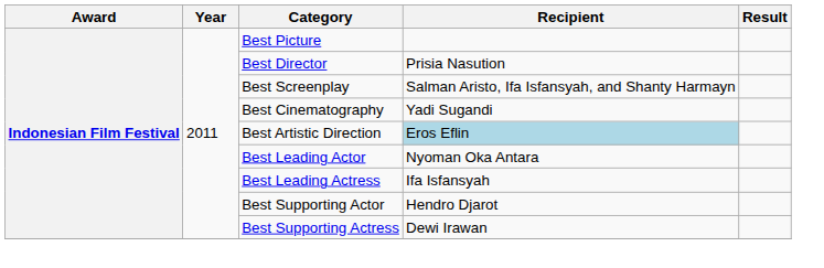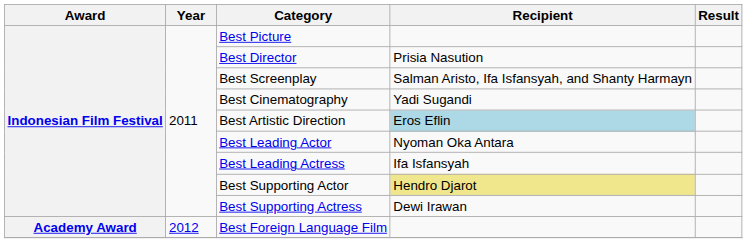Best Supporting Actor | Recipient: no background -> khaki background
+ row: Academy Award | 2012 | Best Foreign Language Film
